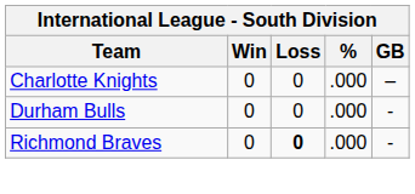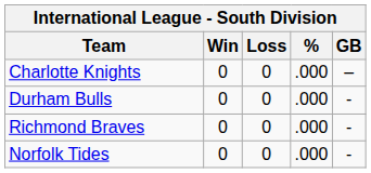Richmond Braves | Loss: bold -> normal
+ row: Norfolk Tides | 0 | 0 | .000 | -
